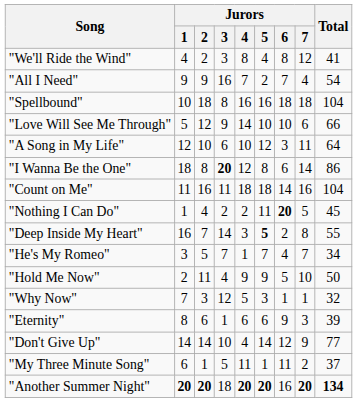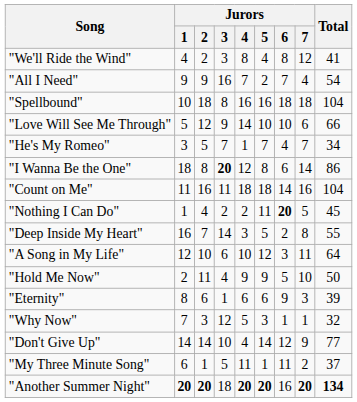rows swapped: "He's My Romeo" <-> "A Song in My Life"
"Deep Inside My Heart" | Jurors / 5: bold -> normal
rows swapped: "Eternity" <-> "Why Now"
